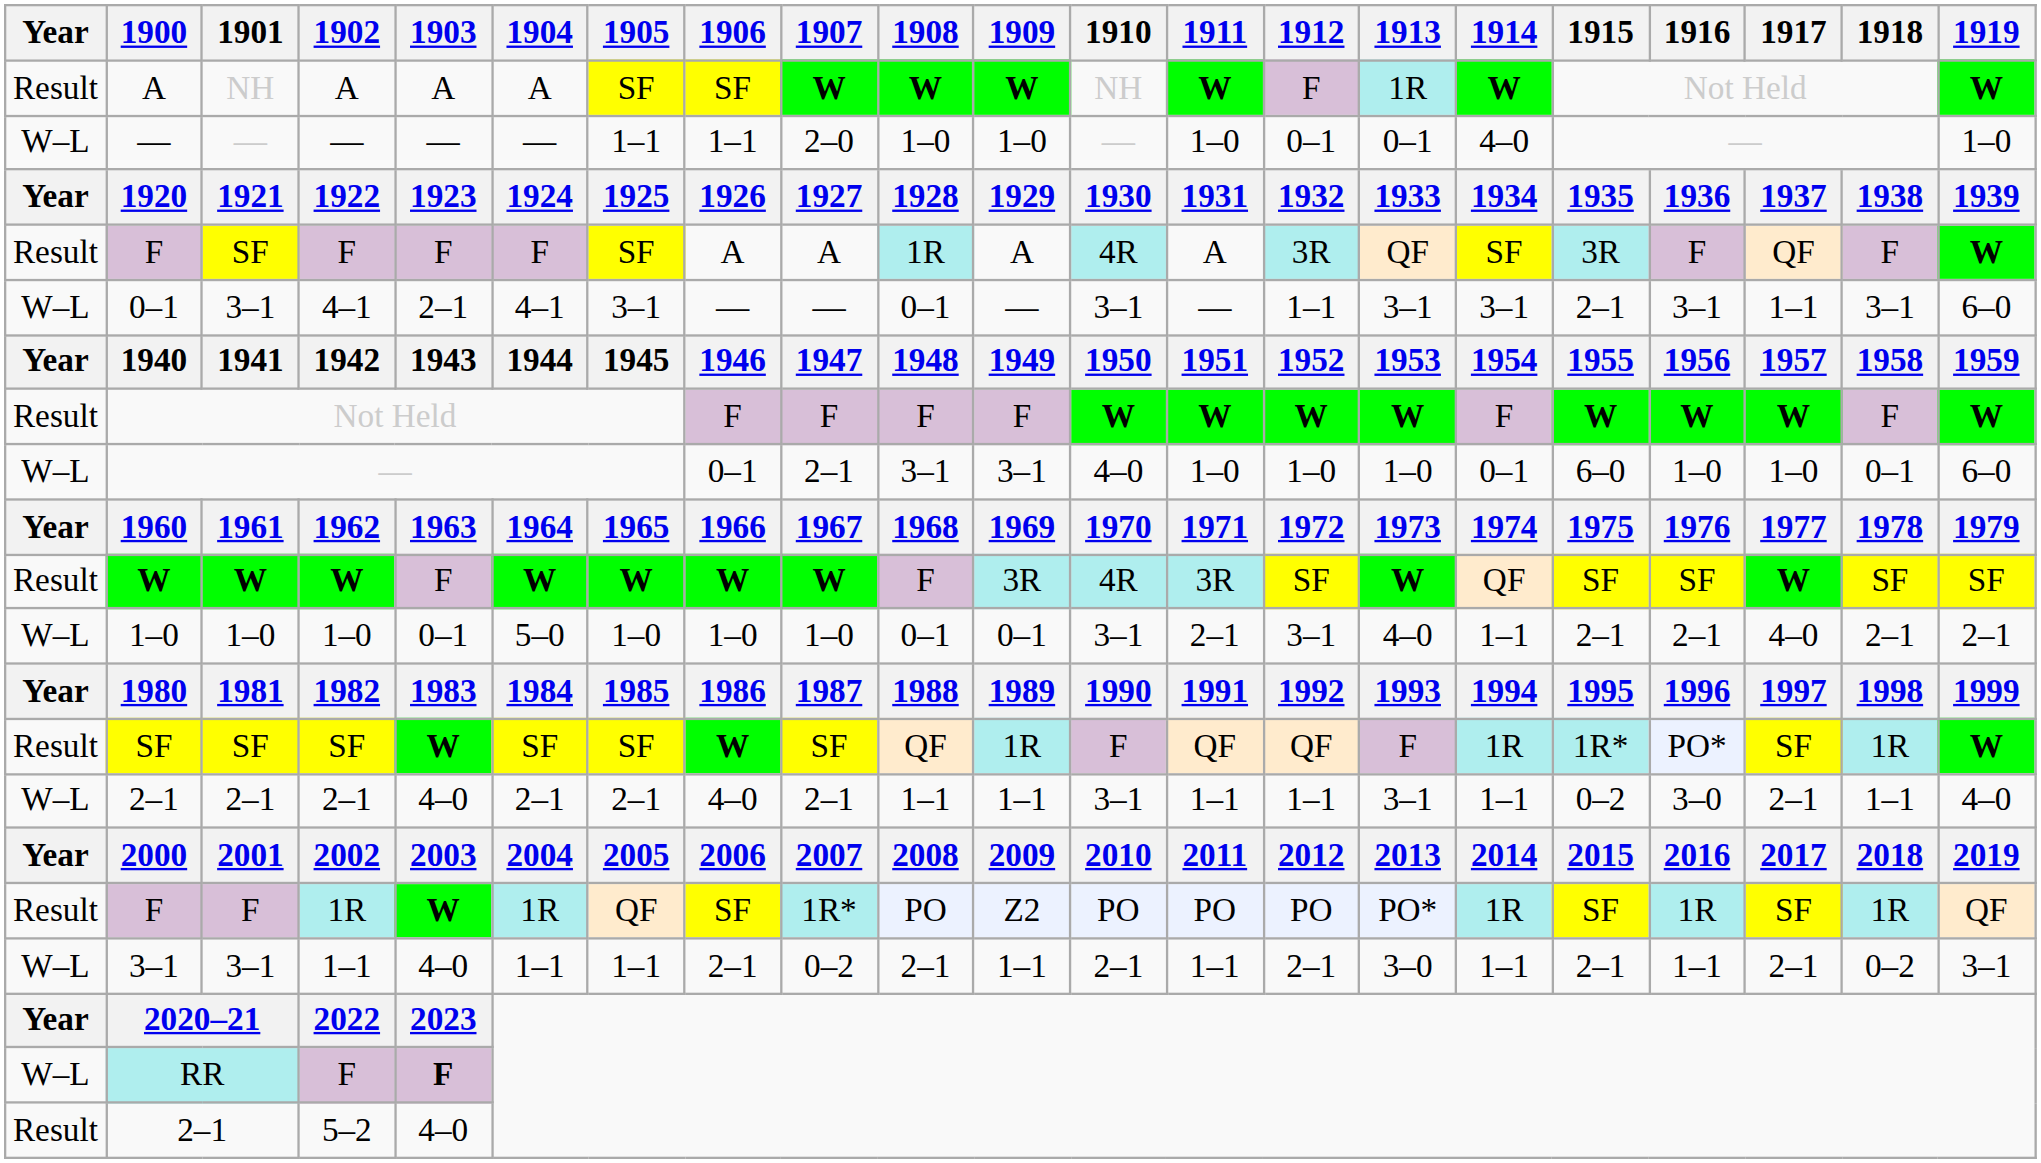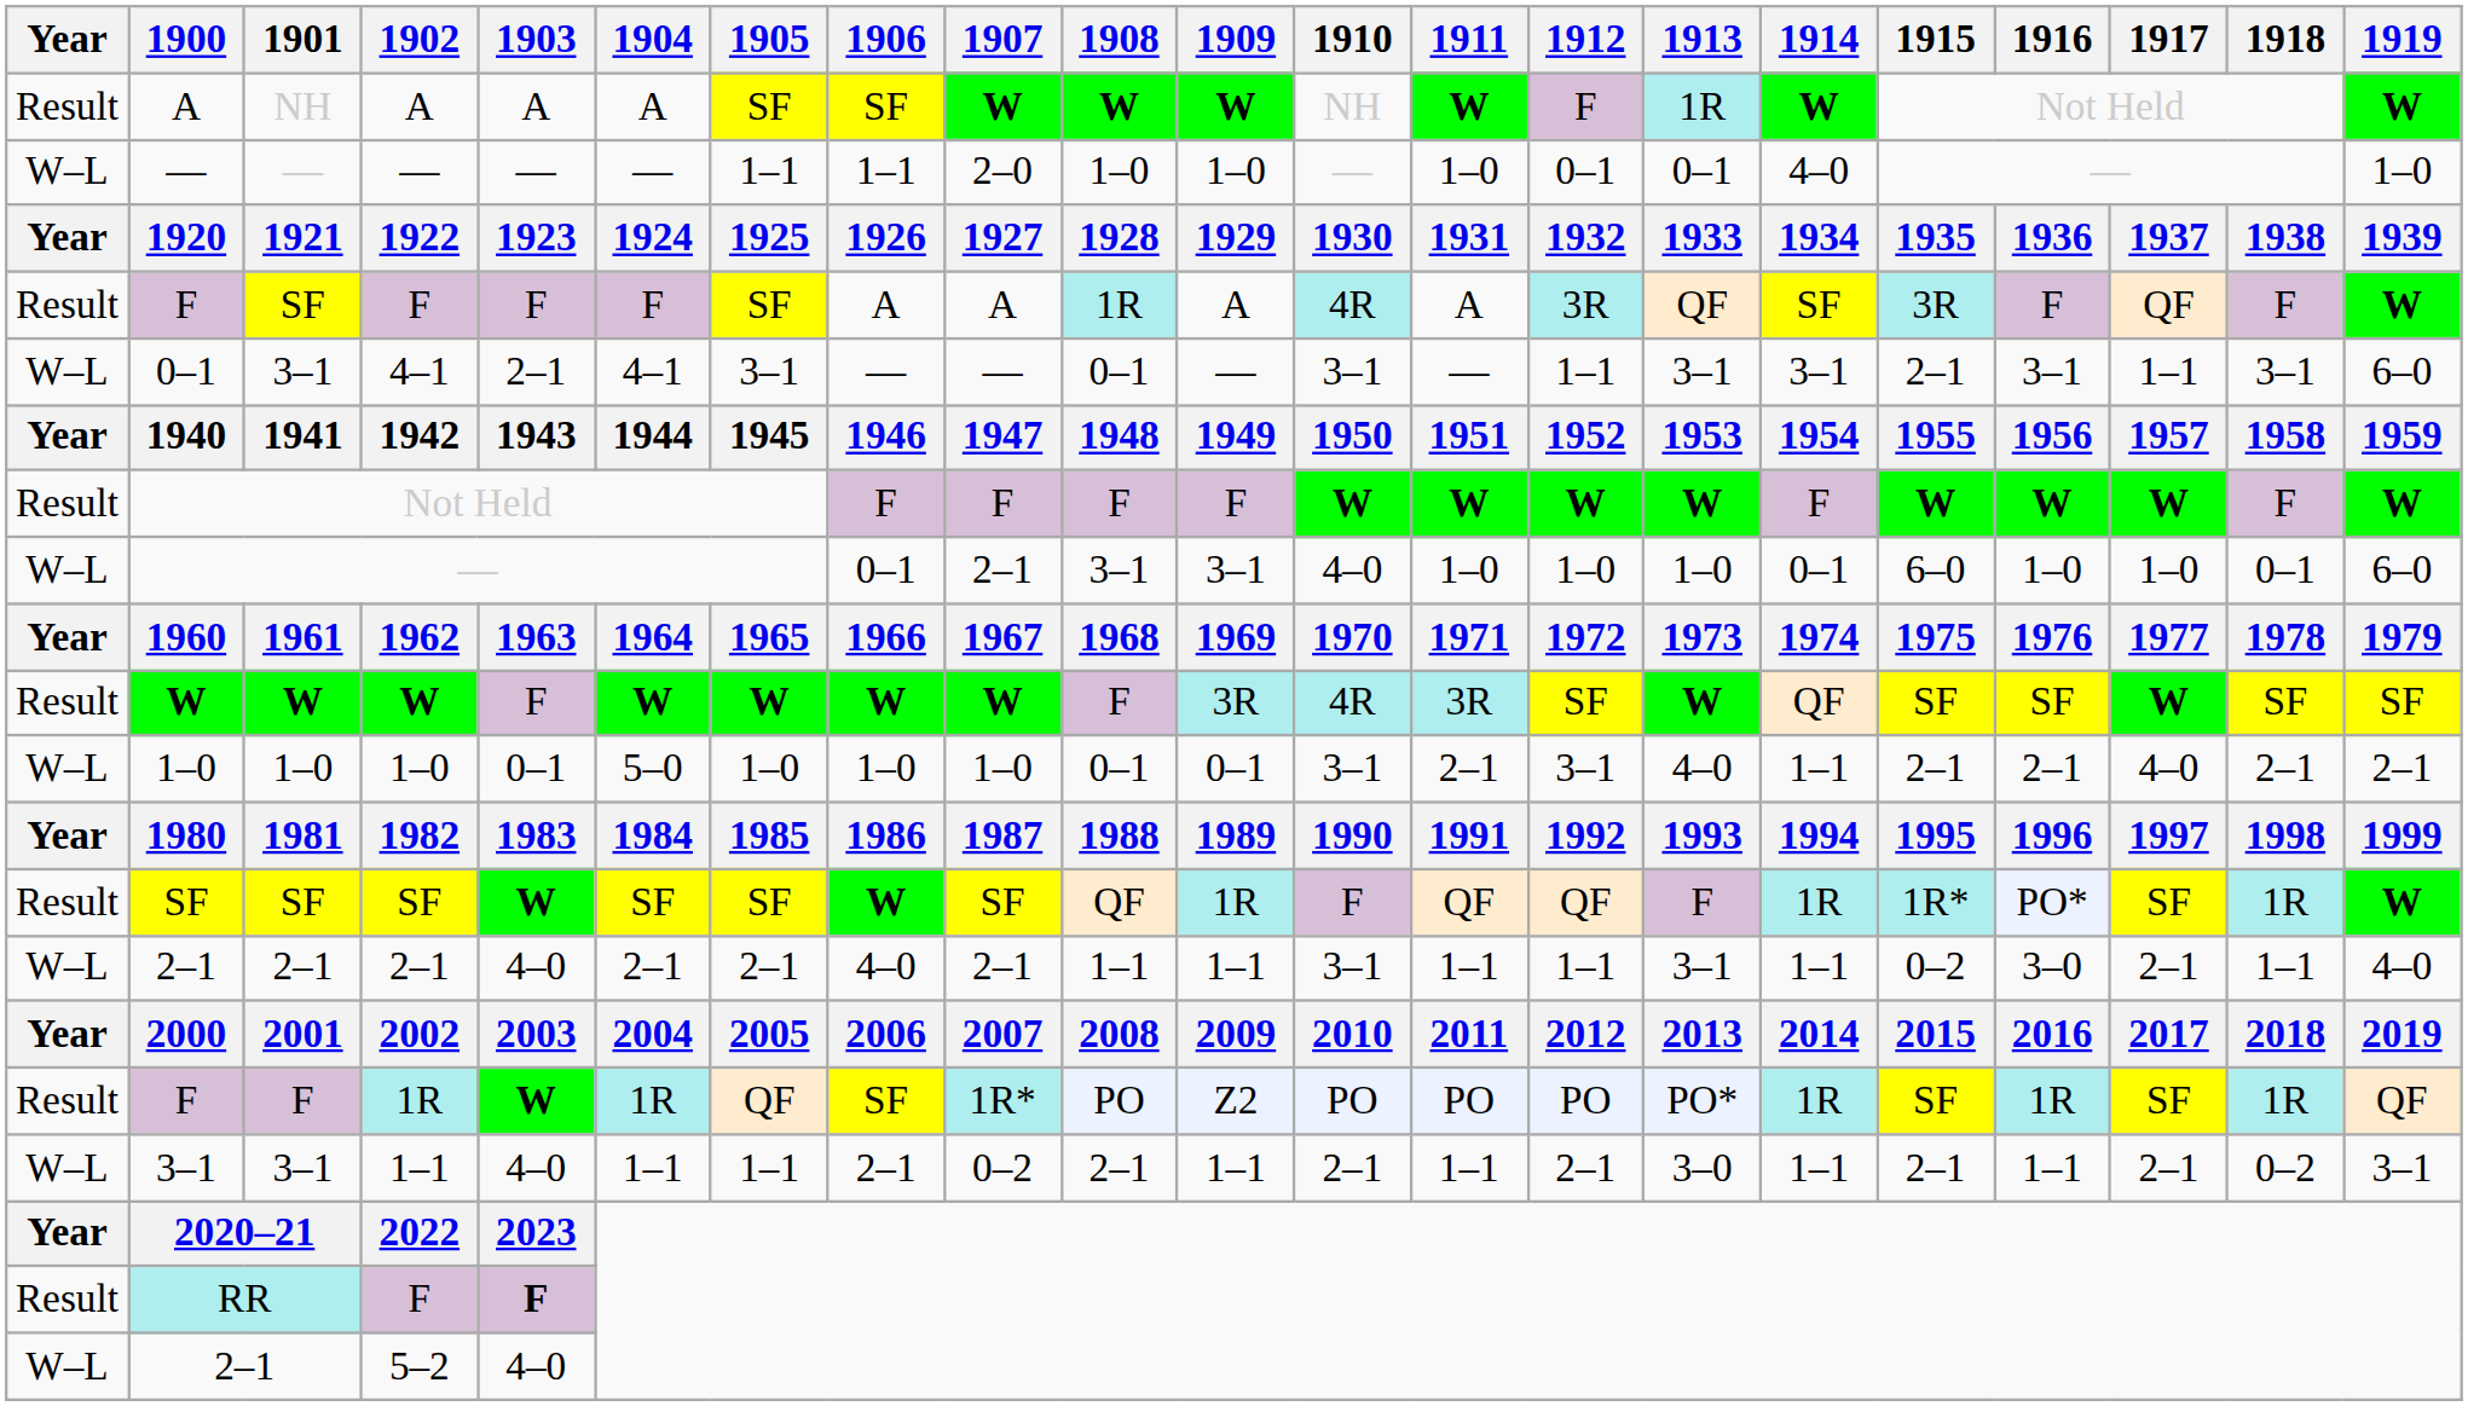RR / F | Year: W–L -> Result
5–2 | Year: Result -> W–L
